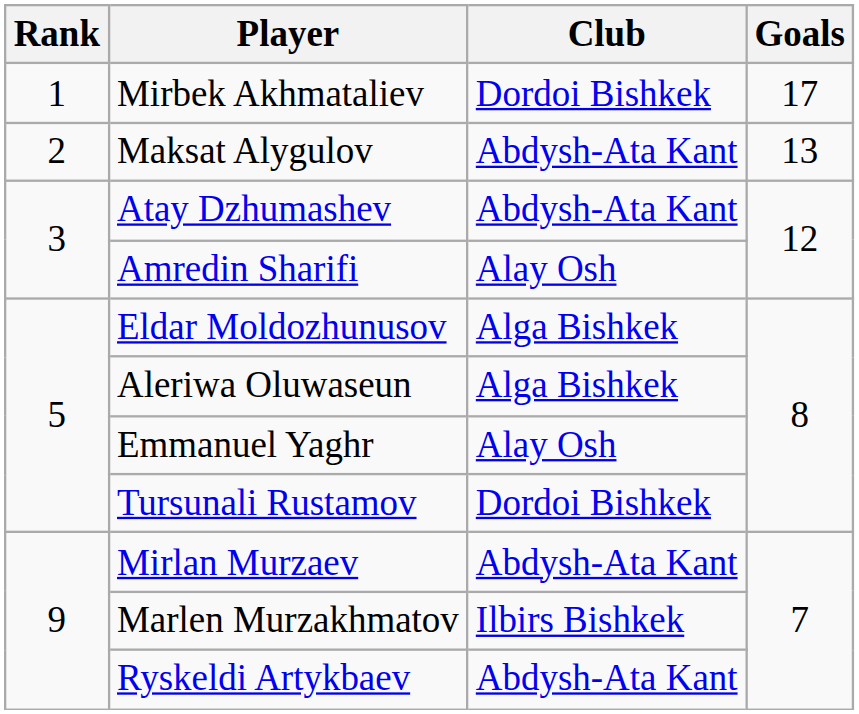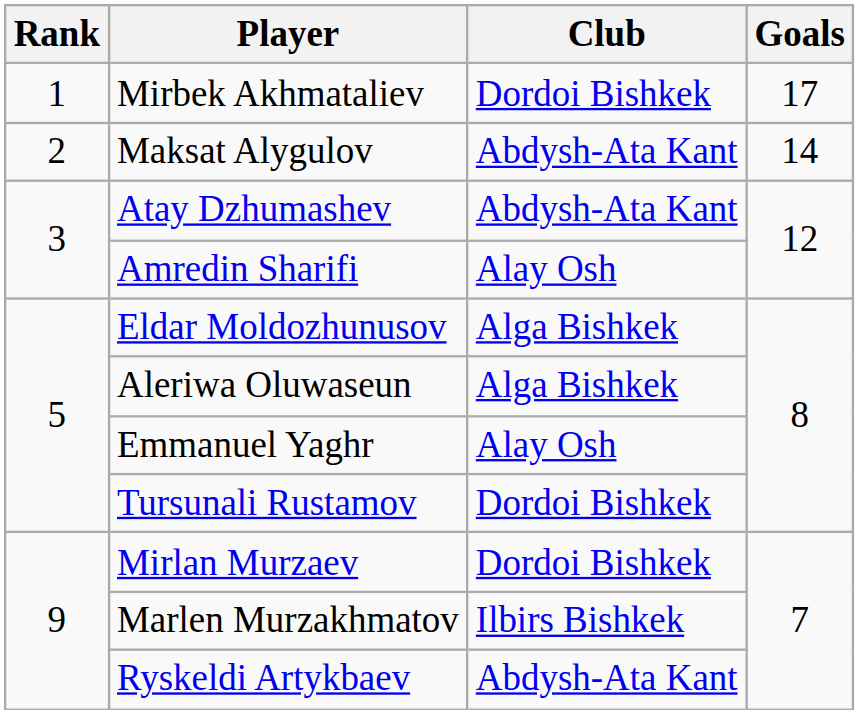Maksat Alygulov | Goals: 13 -> 14
Mirlan Murzaev | Club: Abdysh-Ata Kant -> Dordoi Bishkek
